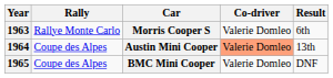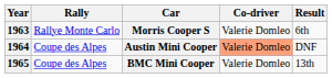Austin Mini Cooper | Result: 13th -> DNF
BMC Mini Cooper | Result: DNF -> 13th
